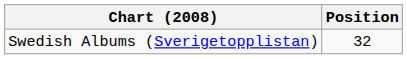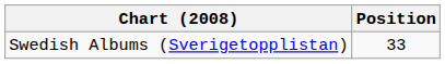Swedish Albums (Sverigetopplistan) | Position: 32 -> 33
